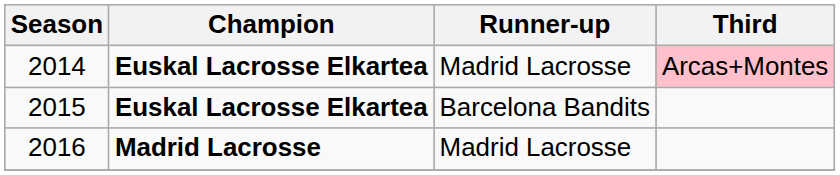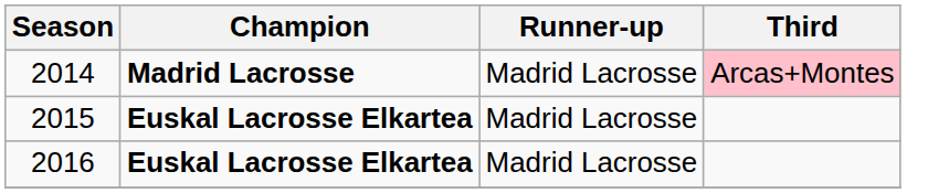2014 | Champion: Euskal Lacrosse Elkartea -> Madrid Lacrosse
2015 | Runner-up: Barcelona Bandits -> Madrid Lacrosse
2016 | Champion: Madrid Lacrosse -> Euskal Lacrosse Elkartea
